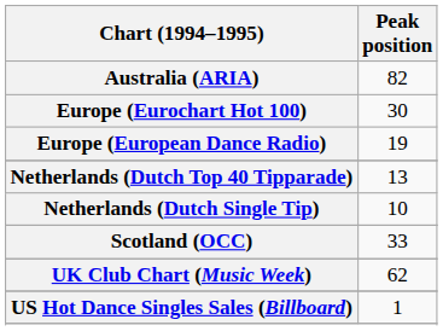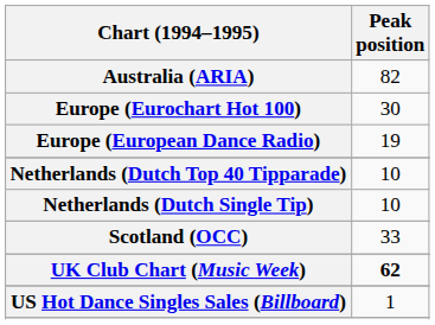Netherlands (Dutch Top 40 Tipparade) | Peak position: 13 -> 10
UK Club Chart (Music Week) | Peak position: normal -> bold
